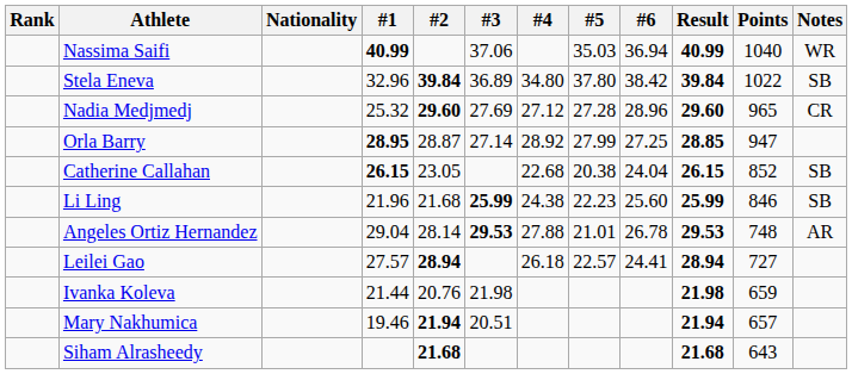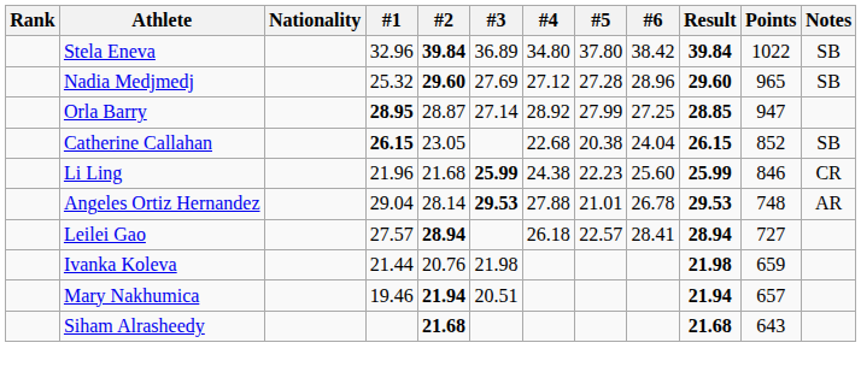- row: Nassima Saifi | 40.99 | 37.06 | 35.03 | 36.94 | 40.99 | 1040 | WR
Nadia Medjmedj | Notes: CR -> SB
Li Ling | Notes: SB -> CR
Leilei Gao | #6: 24.41 -> 28.41
